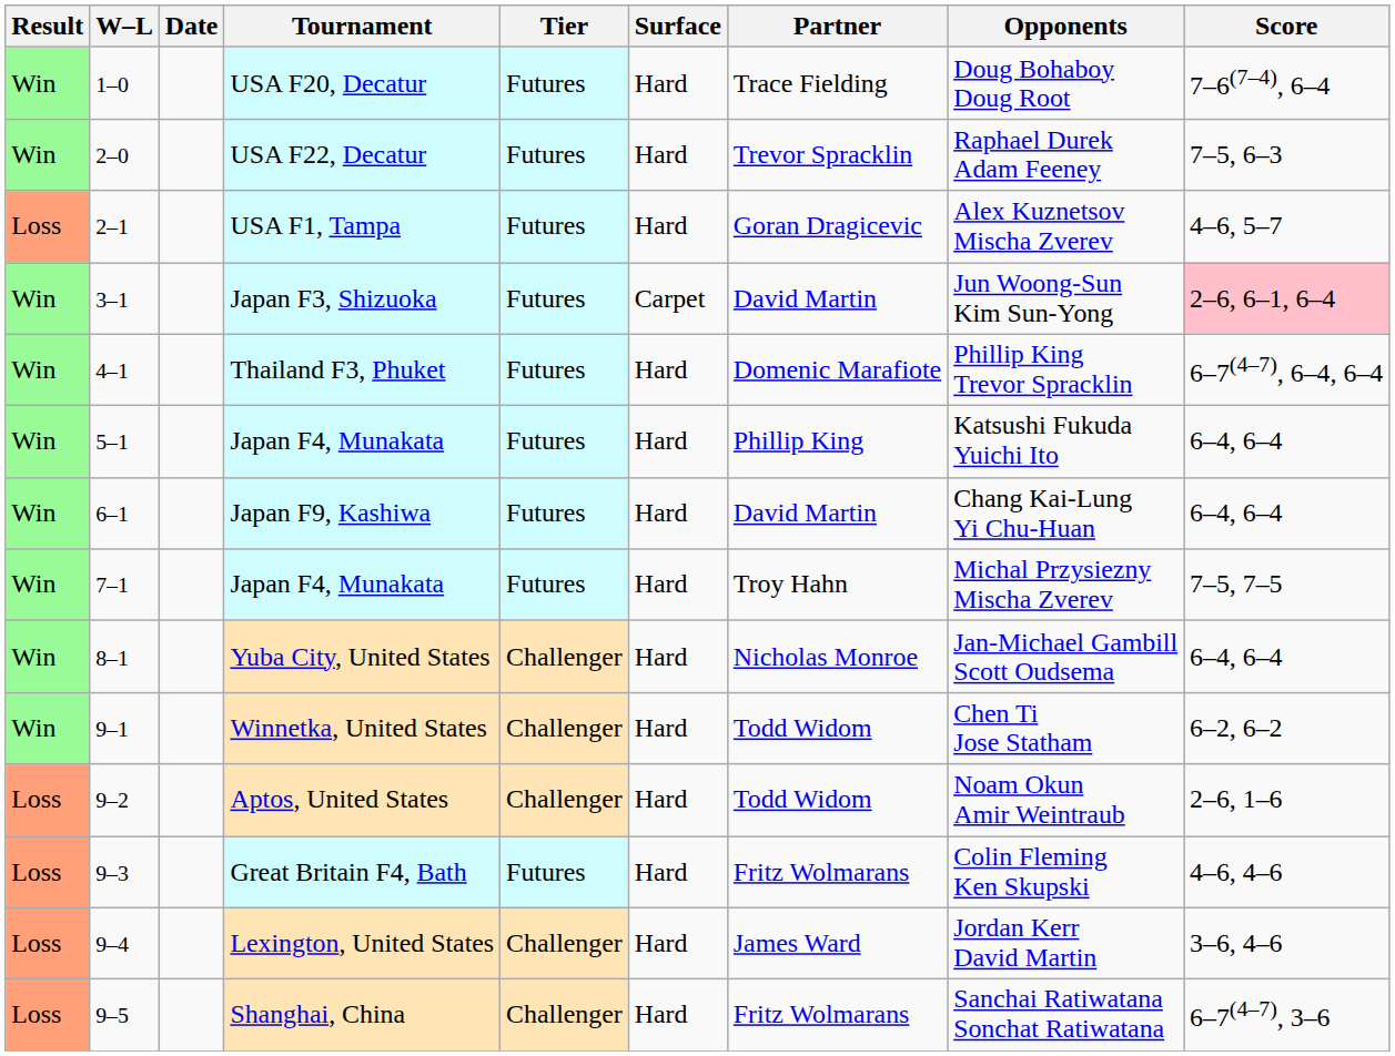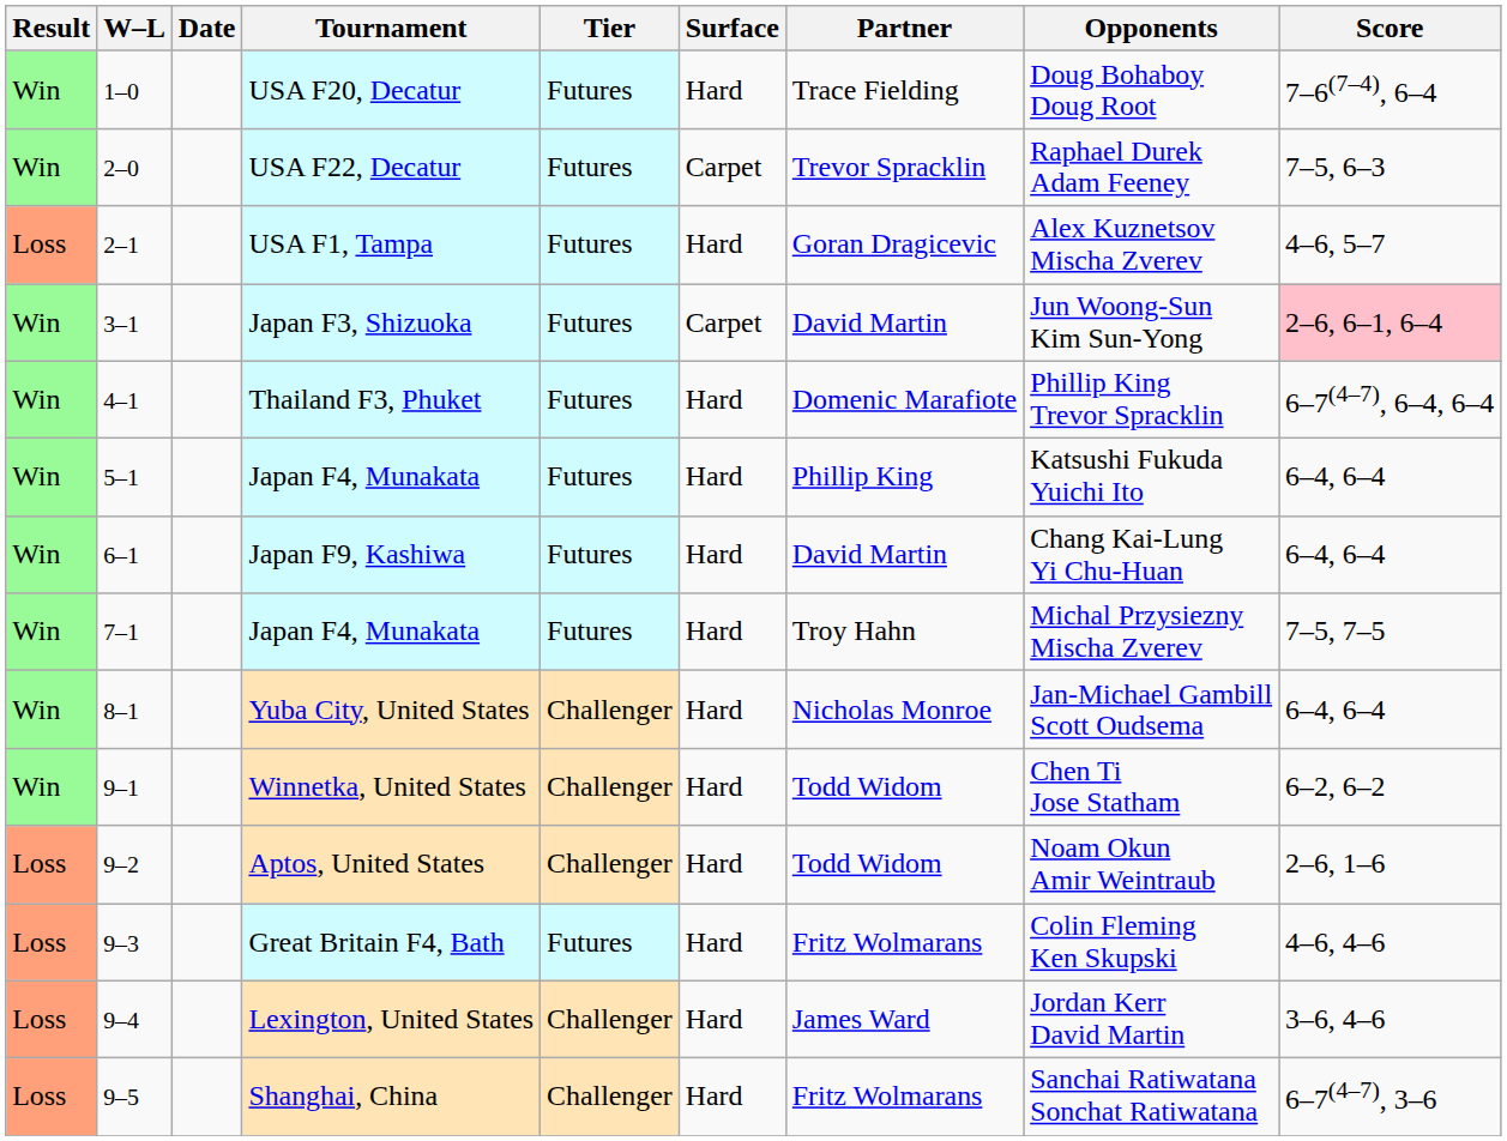USA F22, Decatur | Surface: Hard -> Carpet
